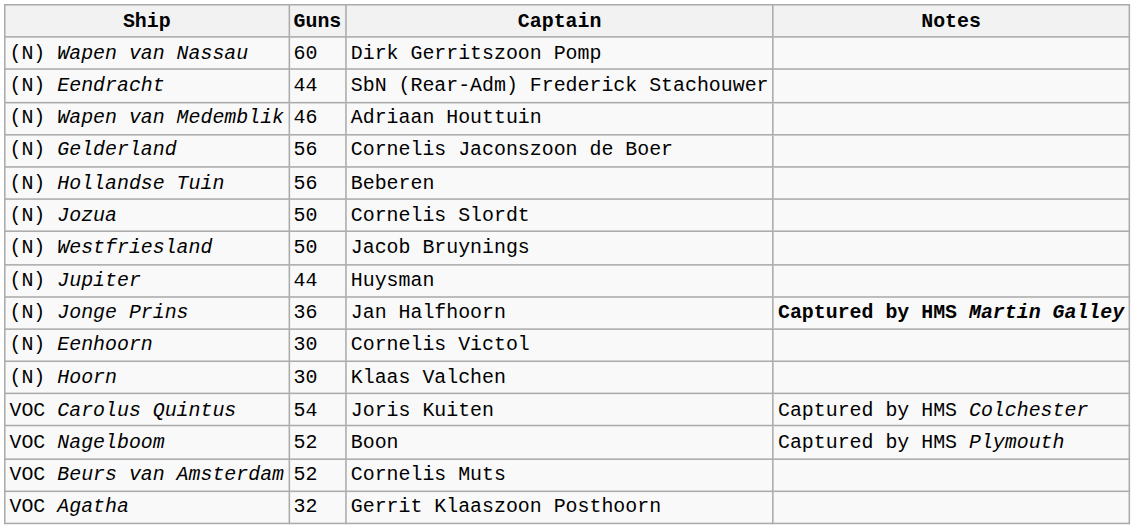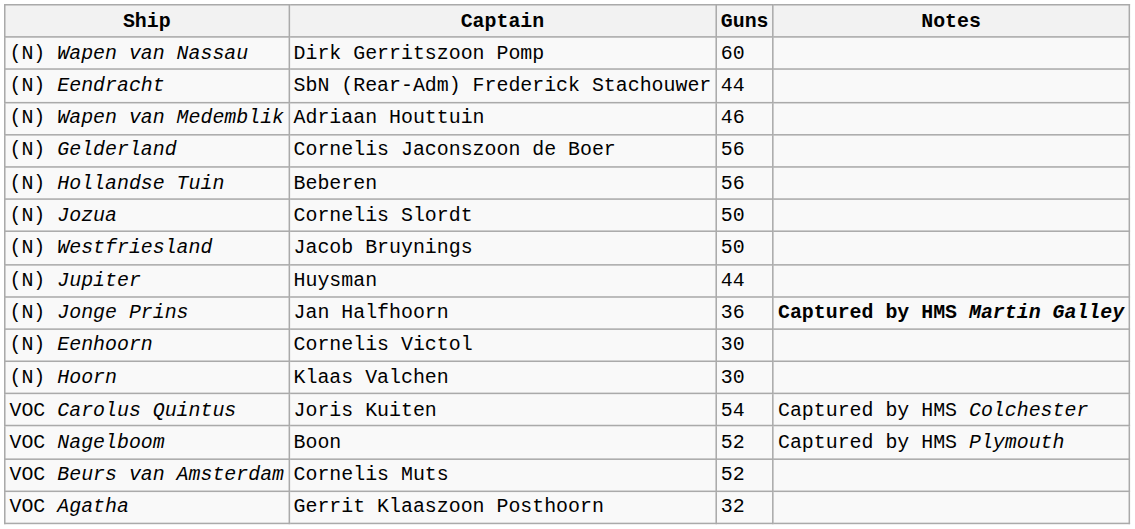columns swapped: Guns <-> Captain
